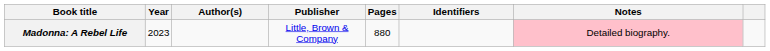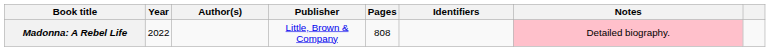Madonna: A Rebel Life | Year: 2023 -> 2022
Madonna: A Rebel Life | Pages: 880 -> 808
